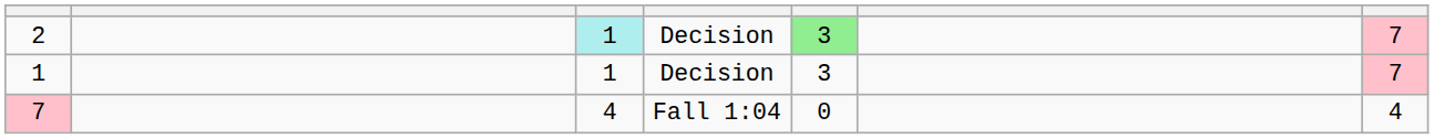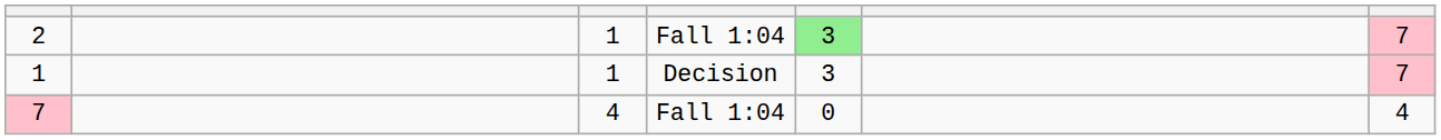2 | column 3: paleturquoise background -> no background
2 | column 4: Decision -> Fall 1:04
